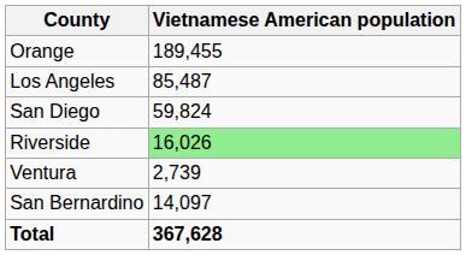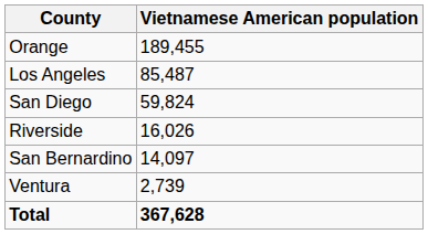Riverside | Vietnamese American population: lightgreen background -> no background
rows swapped: San Bernardino <-> Ventura
